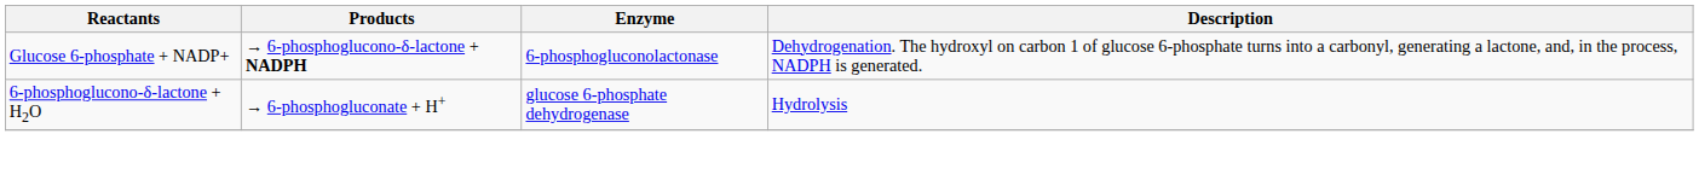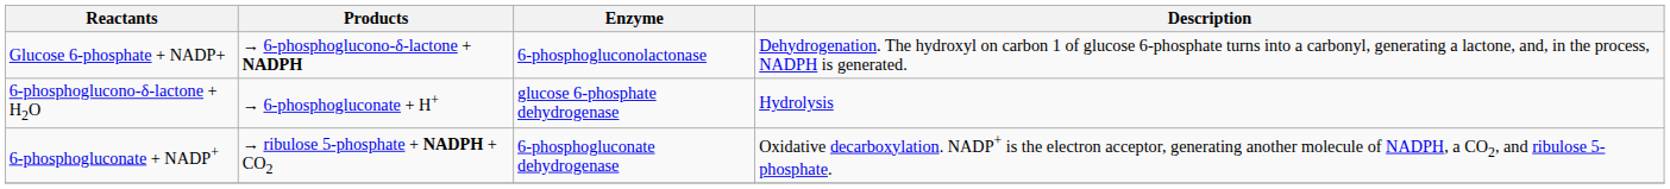+ row: 6-phosphogluconate + NADP+ | → ribulose 5-phosphate + NADPH + CO2 | 6-phosphogluconate dehydrogenase | Oxidative decarboxylation. NADP+ is the electron acceptor, generating another molecule of NADPH, a CO2, and ribulose 5-phosphate.
